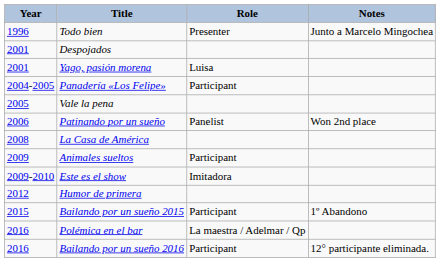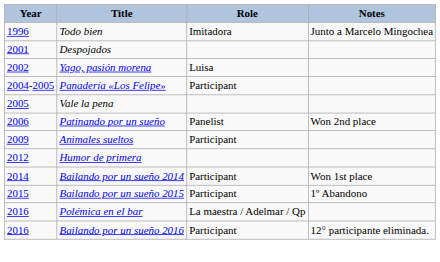Todo bien | Role: Presenter -> Imitadora
Yago, pasión morena | Year: 2001 -> 2002
- row: 2008 | La Casa de América
- row: 2009-2010 | Este es el show | Imitadora
+ row: 2014 | Bailando por un sueño 2014 | Participant | Won 1st place
